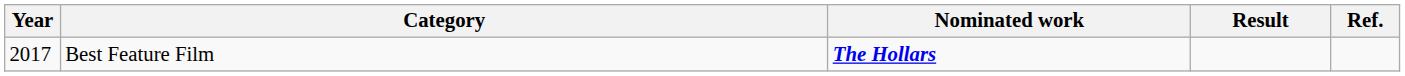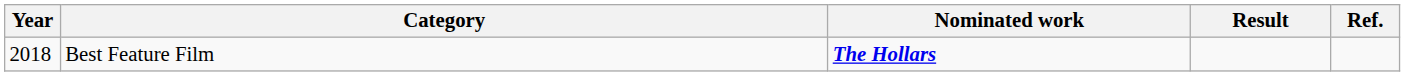Best Feature Film | Year: 2017 -> 2018
